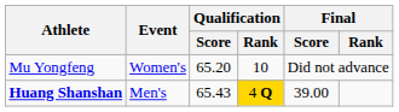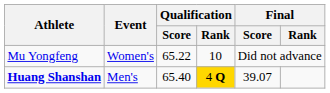Mu Yongfeng | Qualification / Score: 65.20 -> 65.22
Huang Shanshan | Qualification / Score: 65.43 -> 65.40
Huang Shanshan | Final / Score: 39.00 -> 39.07
